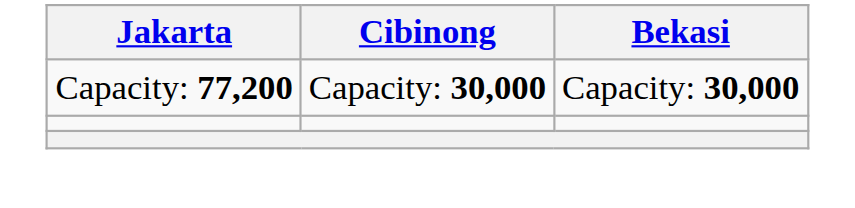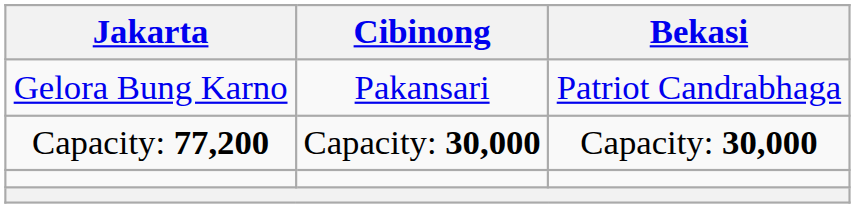+ row: Gelora Bung Karno | Pakansari | Patriot Candrabhaga
